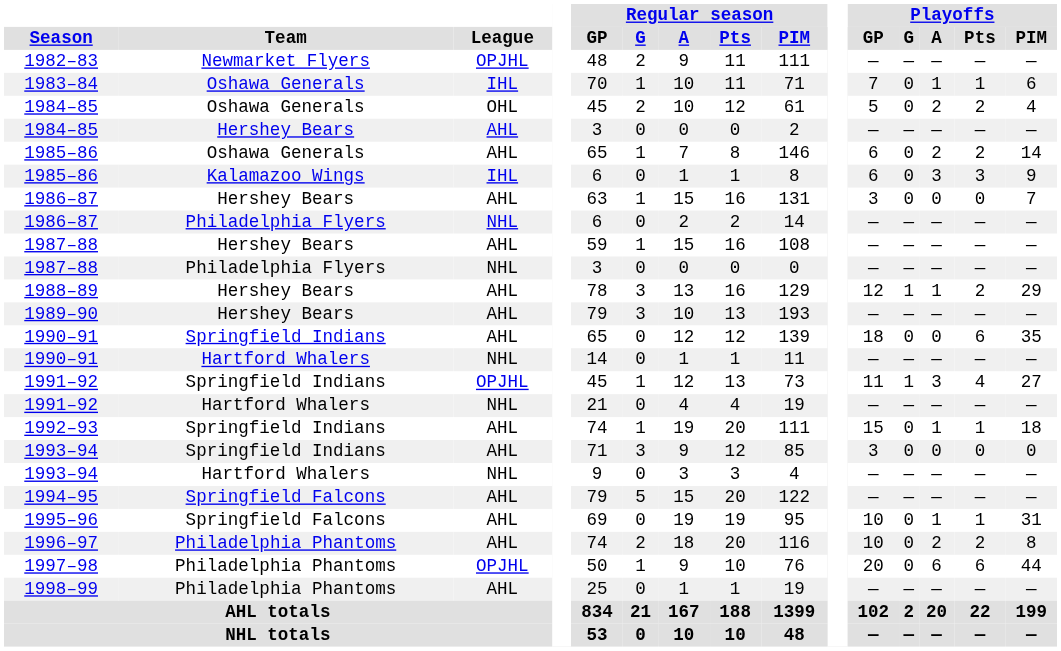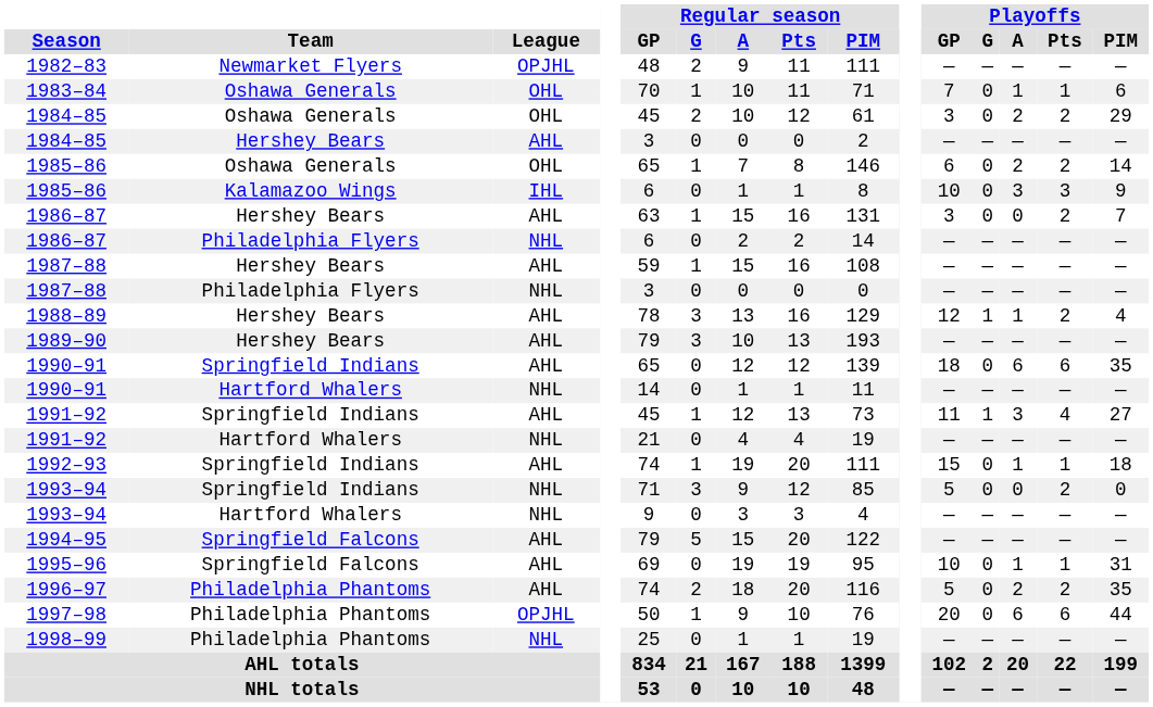1983–84 | League: IHL -> OHL
1984–85 / Oshawa Generals | Playoffs / GP: 5 -> 3
1984–85 / Oshawa Generals | Playoffs / PIM: 4 -> 29
1985–86 / Oshawa Generals | League: AHL -> OHL
1985–86 / Kalamazoo Wings | Playoffs / GP: 6 -> 10
1986–87 / Hershey Bears | Playoffs / Pts: 0 -> 2
1988–89 | Playoffs / PIM: 29 -> 4
1990–91 / Springfield Indians | Playoffs / A: 0 -> 6
1991–92 / Springfield Indians | League: OPJHL -> AHL
1993–94 / Springfield Indians | League: AHL -> NHL
1993–94 / Springfield Indians | Playoffs / GP: 3 -> 5
1993–94 / Springfield Indians | Playoffs / Pts: 0 -> 2
1996–97 | Playoffs / GP: 10 -> 5
1996–97 | Playoffs / PIM: 8 -> 35
1998–99 | League: AHL -> NHL
